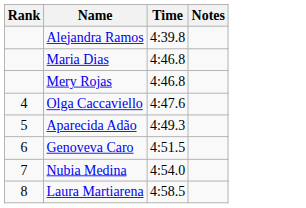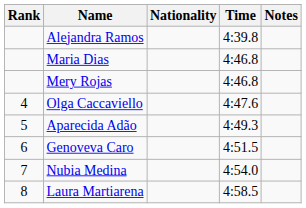+ column: Nationality
